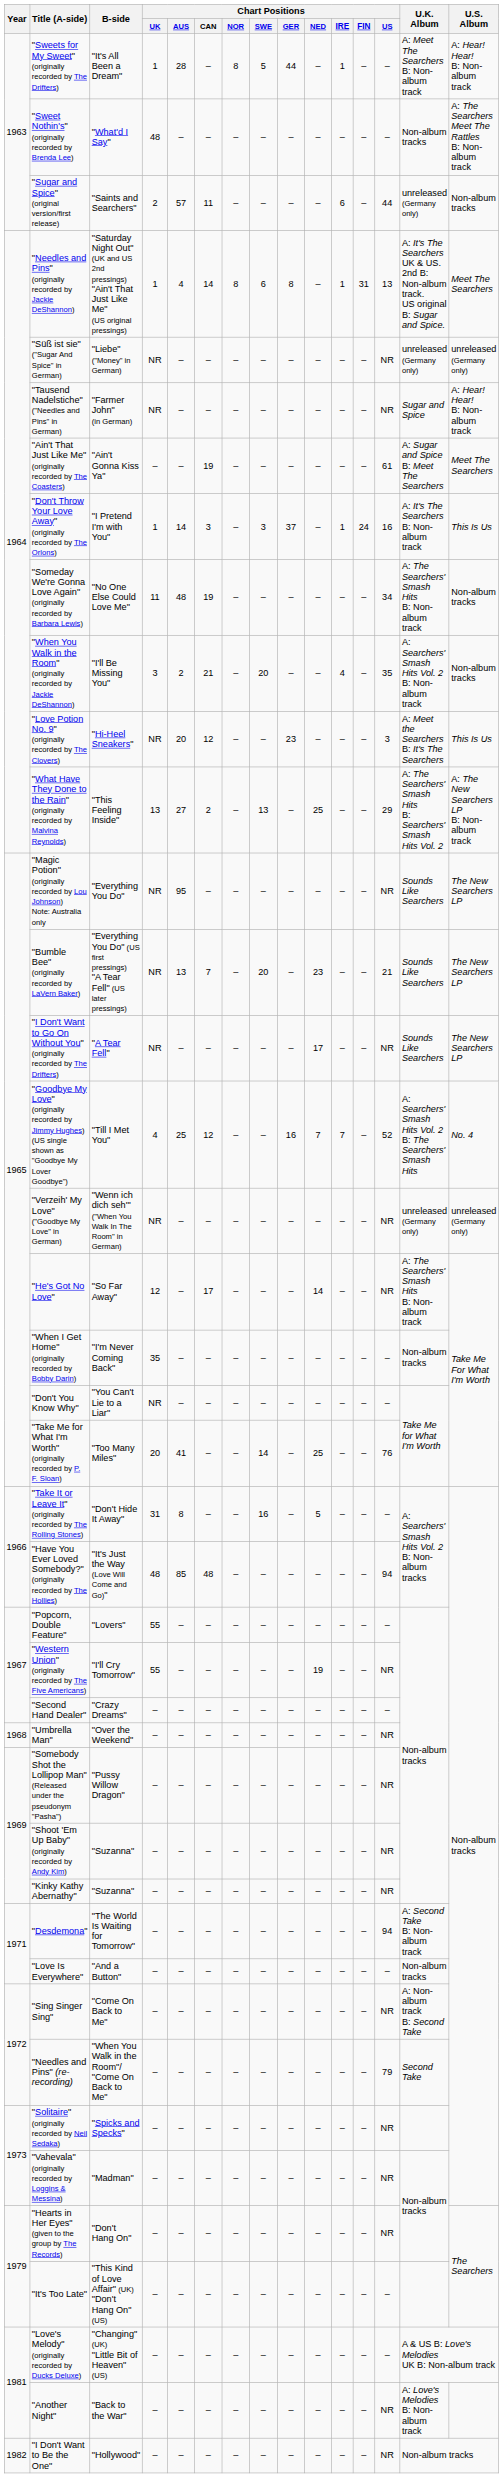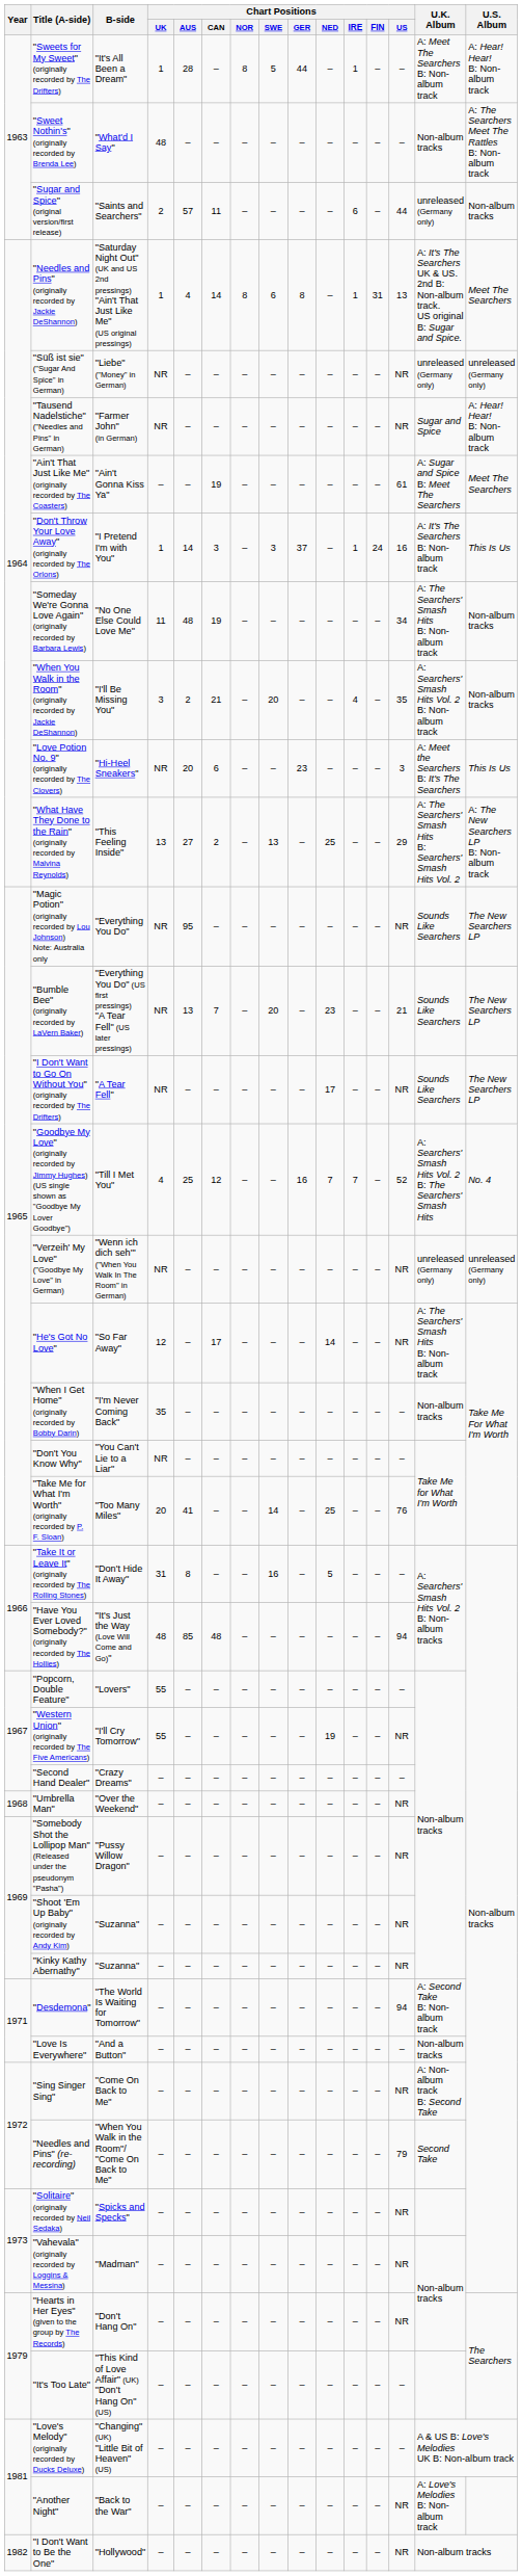"Love Potion No. 9" (originally recorded by The Clovers) | Chart Positions / CAN: 12 -> 6
